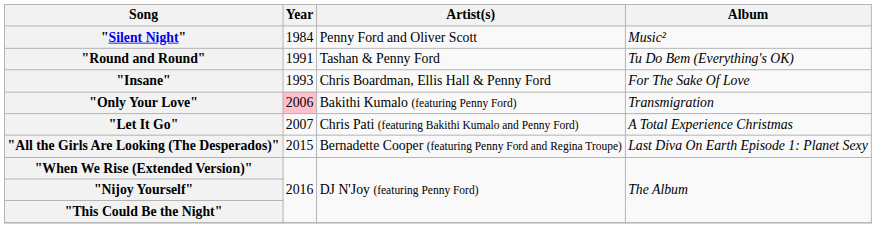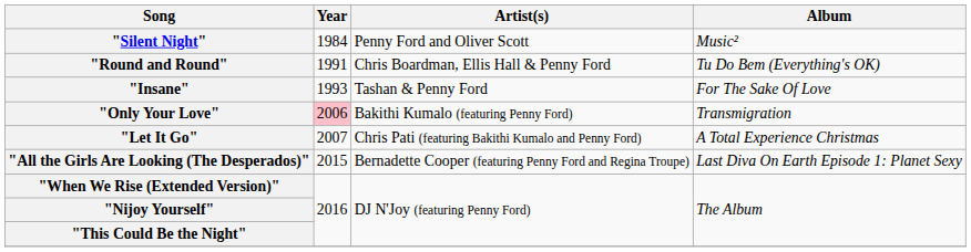"Round and Round" | Artist(s): Tashan & Penny Ford -> Chris Boardman, Ellis Hall & Penny Ford
"Insane" | Artist(s): Chris Boardman, Ellis Hall & Penny Ford -> Tashan & Penny Ford
